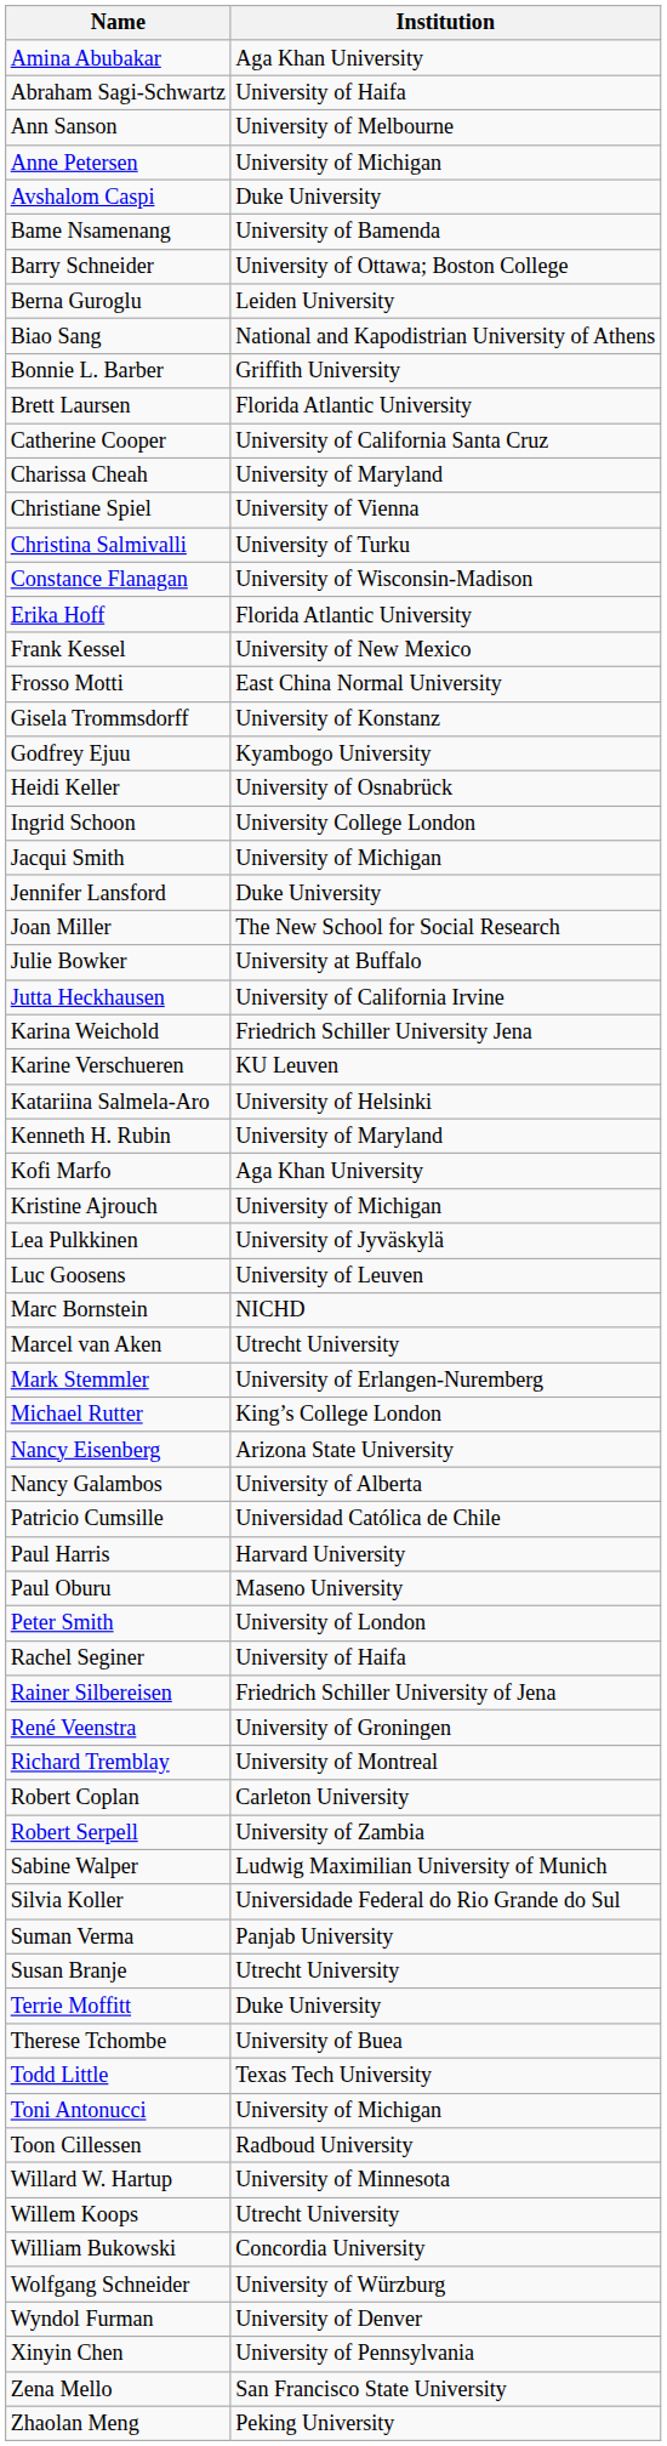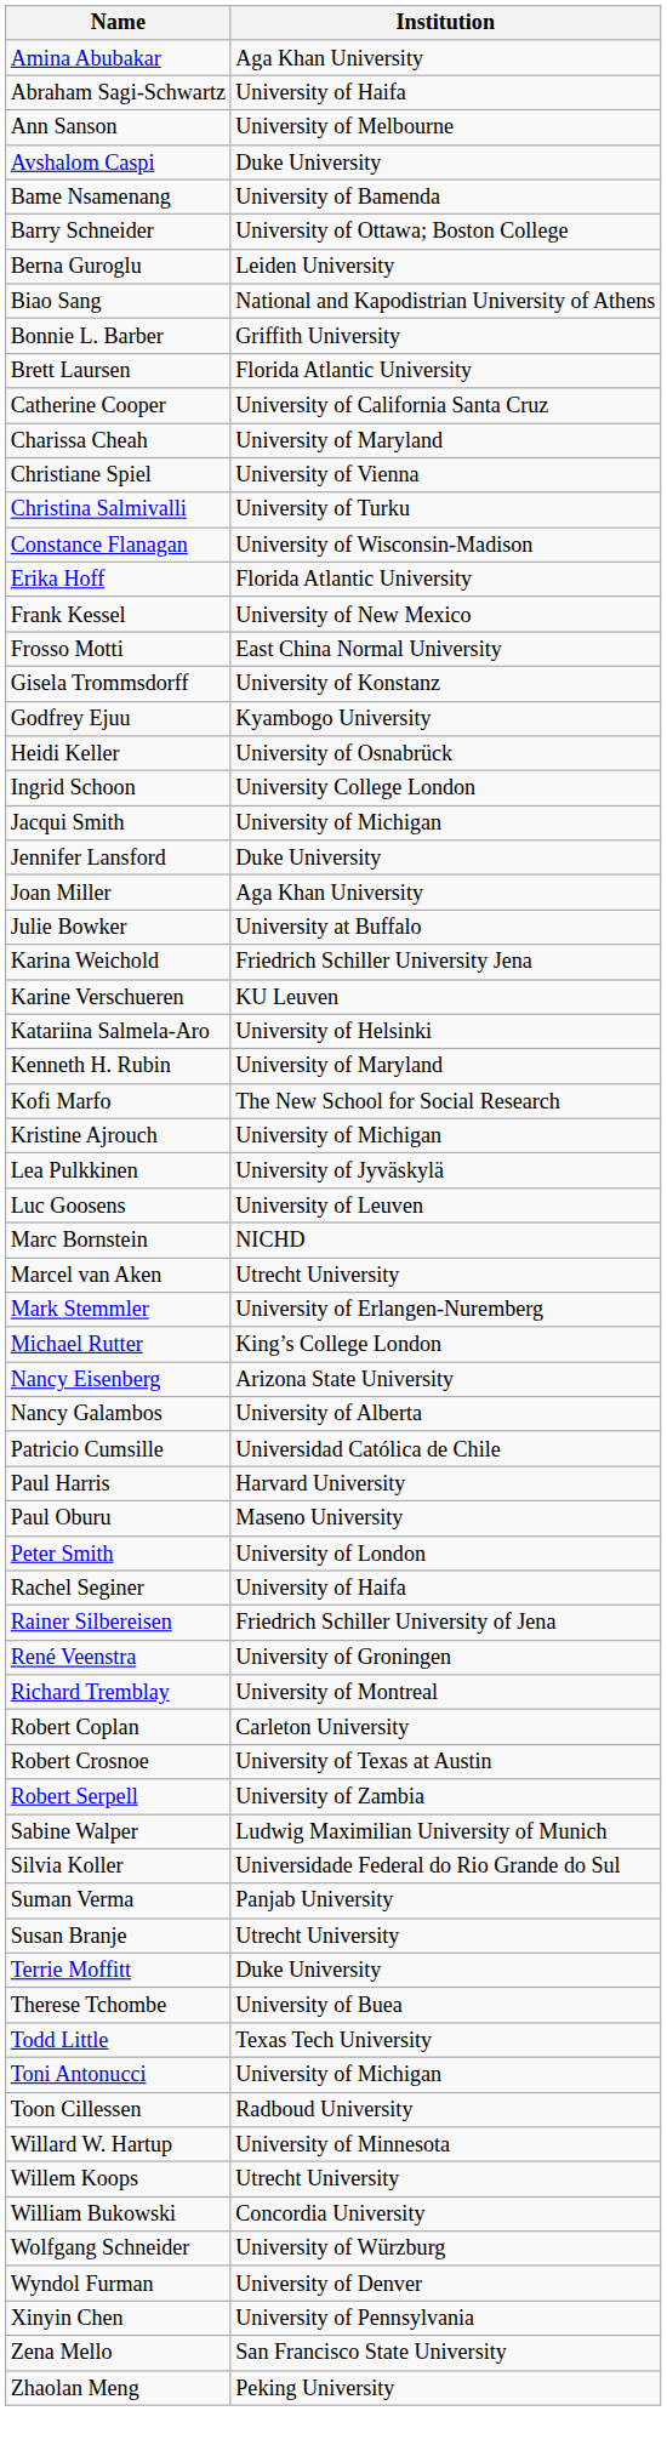- row: Anne Petersen | University of Michigan
Joan Miller | Institution: The New School for Social Research -> Aga Khan University
- row: Jutta Heckhausen | University of California Irvine
Kofi Marfo | Institution: Aga Khan University -> The New School for Social Research
+ row: Robert Crosnoe | University of Texas at Austin
